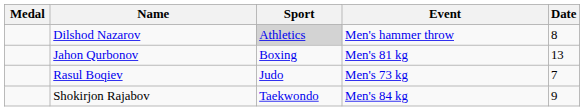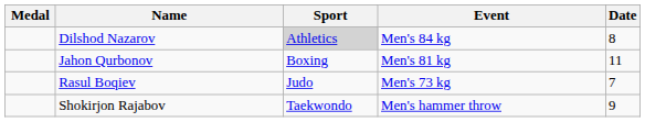Dilshod Nazarov | Event: Men's hammer throw -> Men's 84 kg
Jahon Qurbonov | Date: 13 -> 11
Shokirjon Rajabov | Event: Men's 84 kg -> Men's hammer throw
